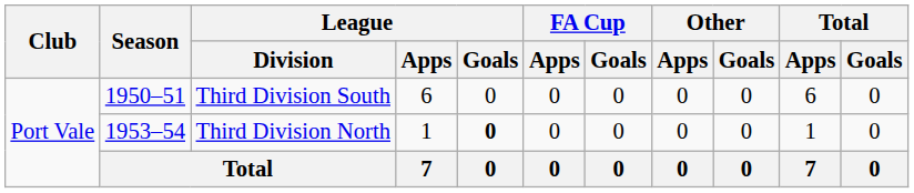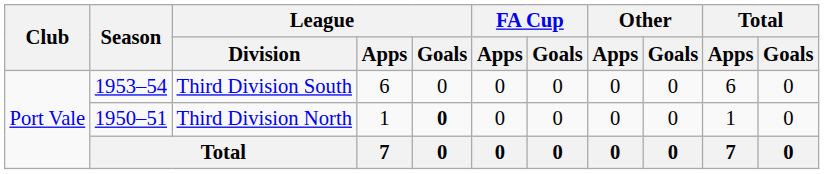Third Division South | Season: 1950–51 -> 1953–54
Third Division North | Season: 1953–54 -> 1950–51
